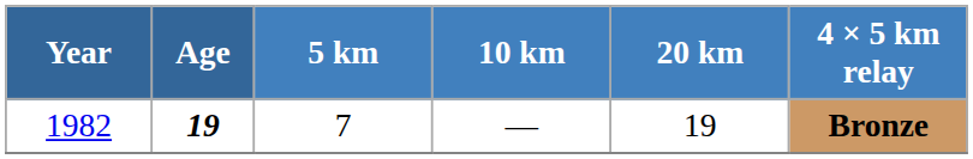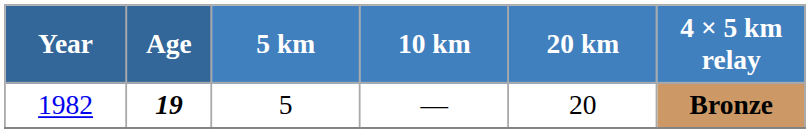1982 | 5 km: 7 -> 5
1982 | 20 km: 19 -> 20
